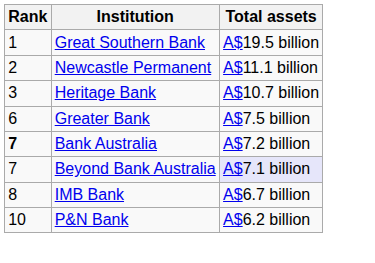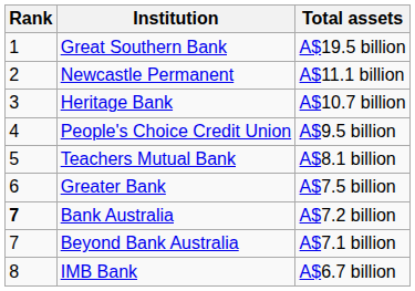+ row: 4 | People's Choice Credit Union | A$9.5 billion
+ row: 5 | Teachers Mutual Bank | A$8.1 billion
Beyond Bank Australia | Total assets: lavender background -> no background
- row: 10 | P&N Bank | A$6.2 billion
